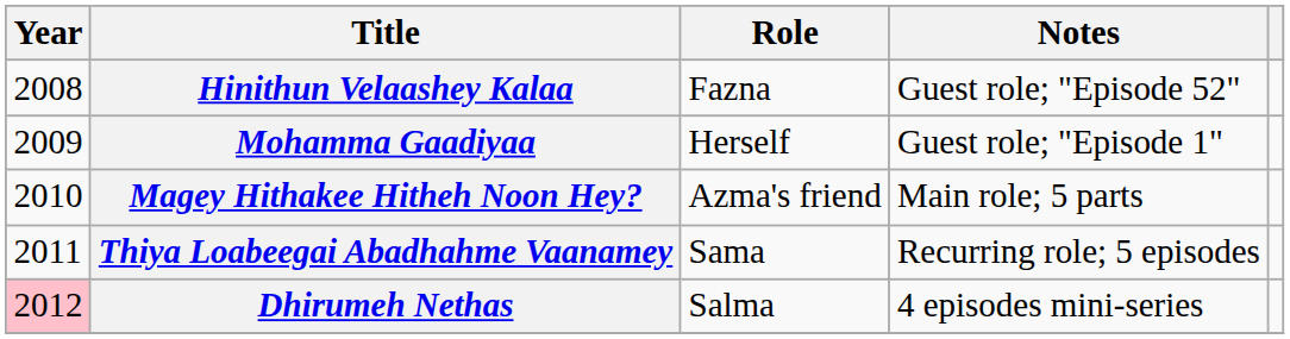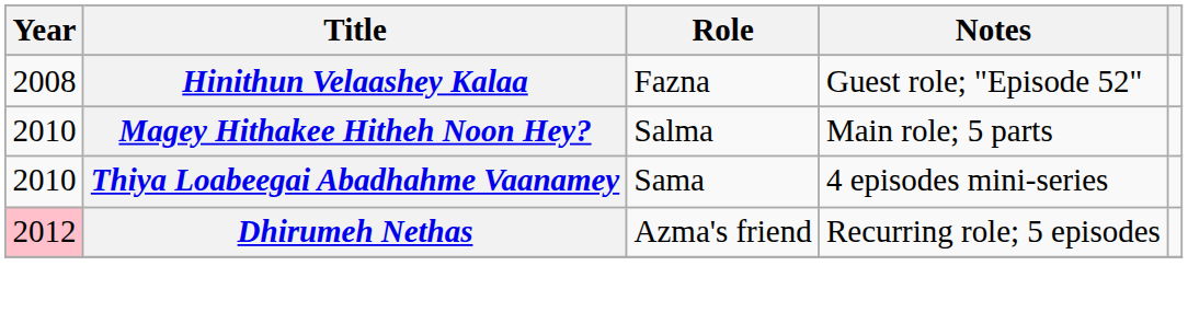- row: 2009 | Mohamma Gaadiyaa | Herself | Guest role; "Episode 1"
Magey Hithakee Hitheh Noon Hey? | Role: Azma's friend -> Salma
Thiya Loabeegai Abadhahme Vaanamey | Year: 2011 -> 2010
Thiya Loabeegai Abadhahme Vaanamey | Notes: Recurring role; 5 episodes -> 4 episodes mini-series
Dhirumeh Nethas | Role: Salma -> Azma's friend
Dhirumeh Nethas | Notes: 4 episodes mini-series -> Recurring role; 5 episodes
